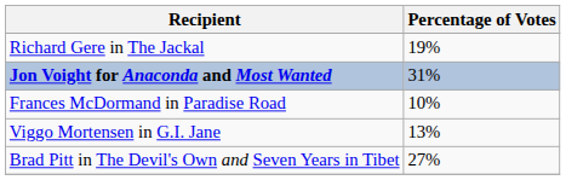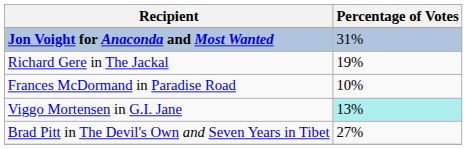rows swapped: Jon Voight for Anaconda and Most Wanted <-> Richard Gere in The Jackal
Viggo Mortensen in G.I. Jane | Percentage of Votes: no background -> paleturquoise background
